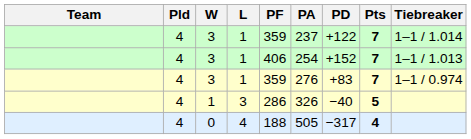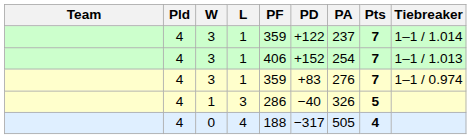columns swapped: PA <-> PD
